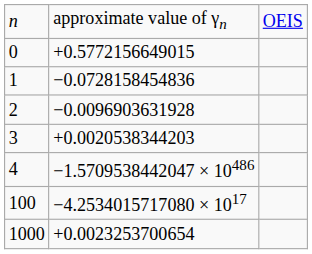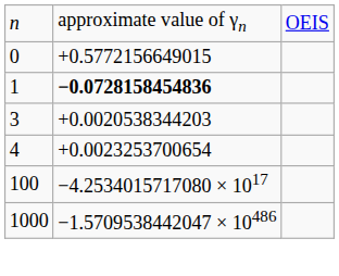1 | column 2: normal -> bold
- row: 2 | −0.0096903631928
4 | column 2: −1.5709538442047 × 10486 -> +0.0023253700654
1000 | column 2: +0.0023253700654 -> −1.5709538442047 × 10486
